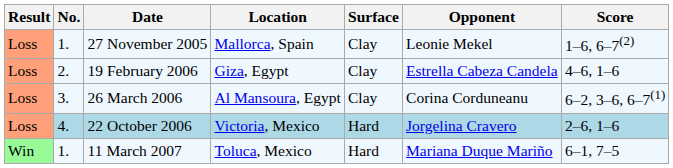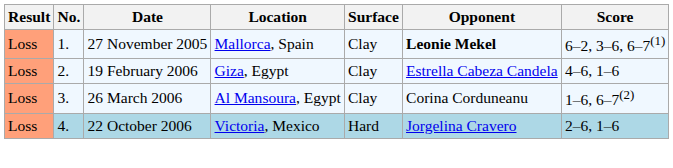27 November 2005 | Opponent: normal -> bold
27 November 2005 | Score: 1–6, 6–7(2) -> 6–2, 3–6, 6–7(1)
26 March 2006 | Score: 6–2, 3–6, 6–7(1) -> 1–6, 6–7(2)
- row: Win | 1. | 11 March 2007 | Toluca, Mexico | Hard | Mariana Duque Mariño | 6–1, 7–5
